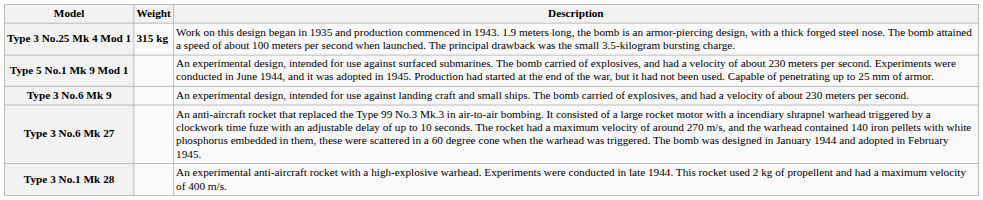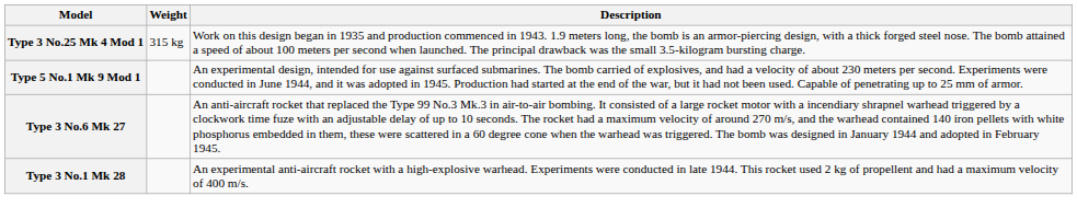Type 3 No.25 Mk 4 Mod 1 | Weight: bold -> normal
- row: Type 3 No.6 Mk 9 | An experimental design, intended for use against landing craft and small ships. The bomb carried of explosives, and had a velocity of about 230 meters per second.
